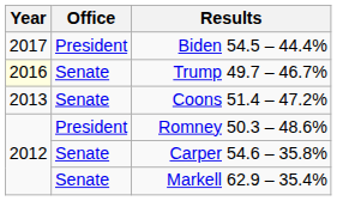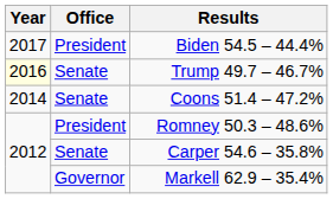Coons 51.4 – 47.2% | Year: 2013 -> 2014
Markell 62.9 – 35.4% | Office: Senate -> Governor
